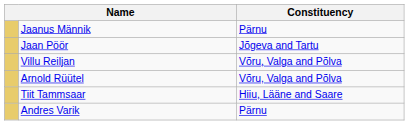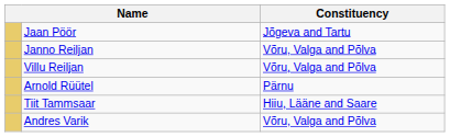- row: Jaanus Männik | Pärnu
+ row: Janno Reiljan | Võru, Valga and Põlva
Arnold Rüütel | Constituency: Võru, Valga and Põlva -> Pärnu
Andres Varik | Constituency: Pärnu -> Võru, Valga and Põlva
